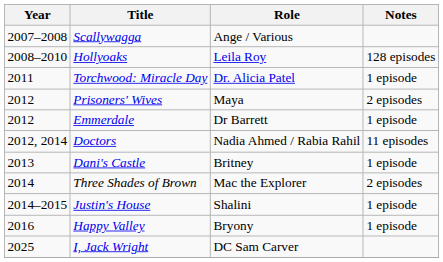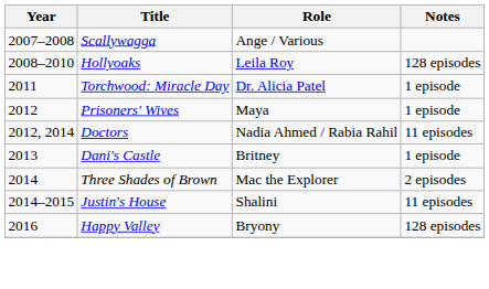Prisoners' Wives | Notes: 2 episodes -> 1 episode
- row: 2012 | Emmerdale | Dr Barrett | 1 episode
Justin's House | Notes: 1 episode -> 11 episodes
Happy Valley | Notes: 1 episode -> 128 episodes
- row: 2025 | I, Jack Wright | DC Sam Carver
